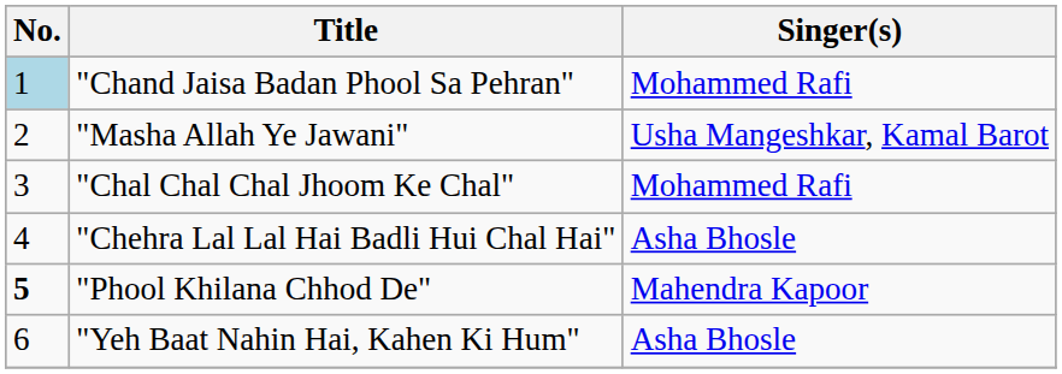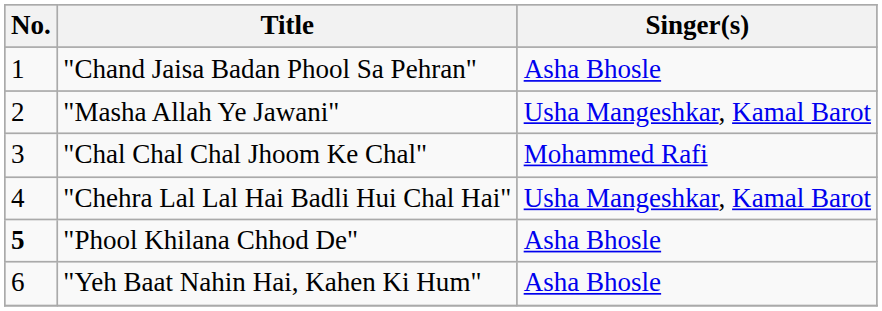"Chand Jaisa Badan Phool Sa Pehran" | No.: lightblue background -> no background
"Chand Jaisa Badan Phool Sa Pehran" | Singer(s): Mohammed Rafi -> Asha Bhosle
"Chehra Lal Lal Hai Badli Hui Chal Hai" | Singer(s): Asha Bhosle -> Usha Mangeshkar, Kamal Barot
"Phool Khilana Chhod De" | Singer(s): Mahendra Kapoor -> Asha Bhosle
